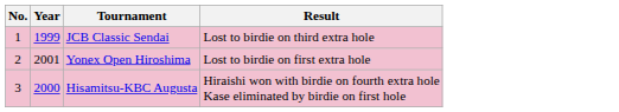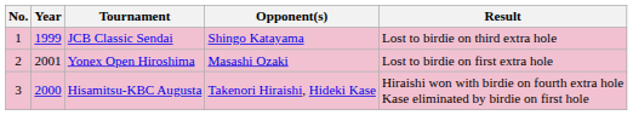+ column: Opponent(s) | Shingo Katayama | Masashi Ozaki | Takenori Hiraishi, Hideki Kase
